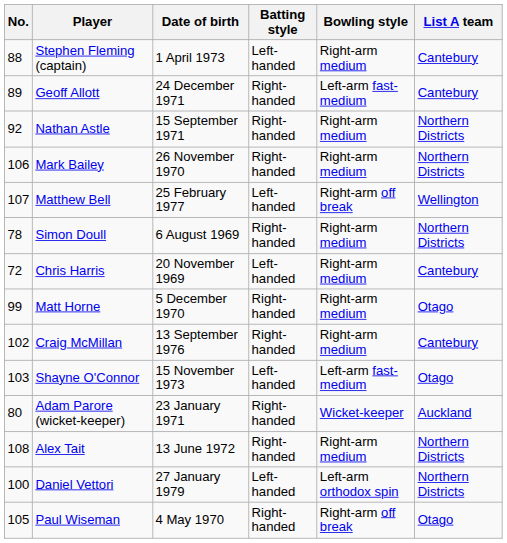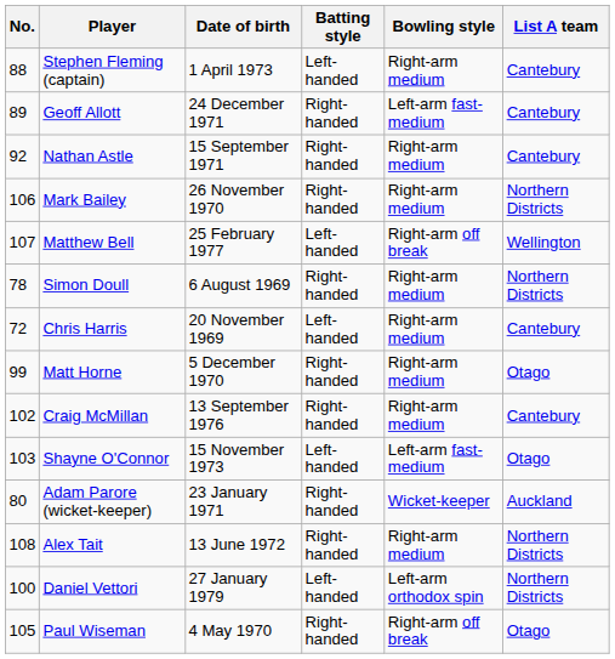Nathan Astle | List A team: Northern Districts -> Cantebury
